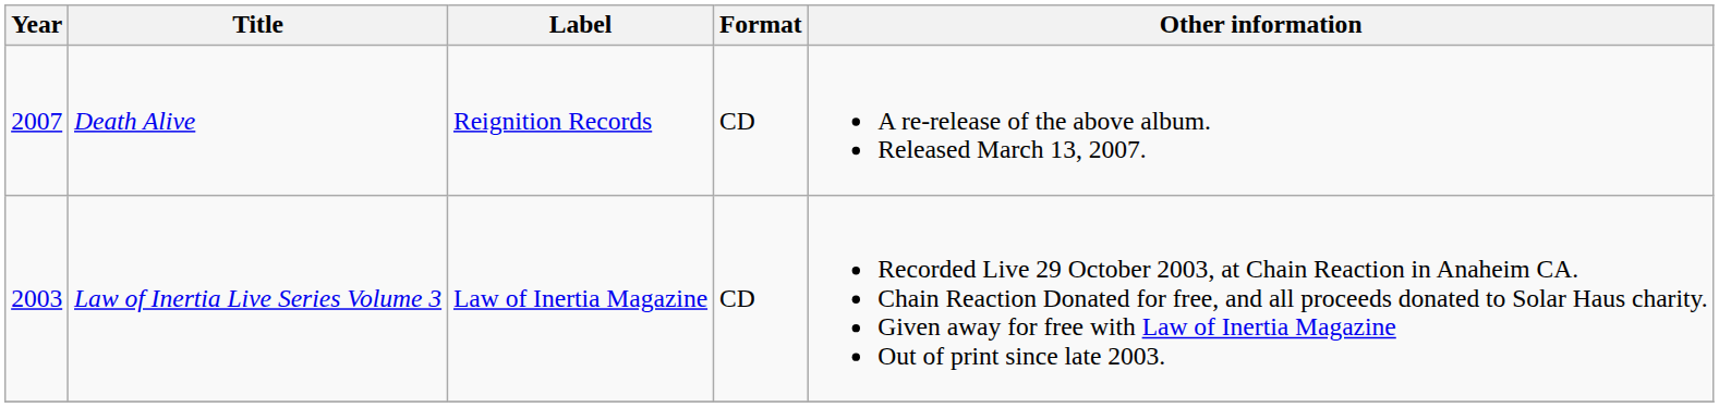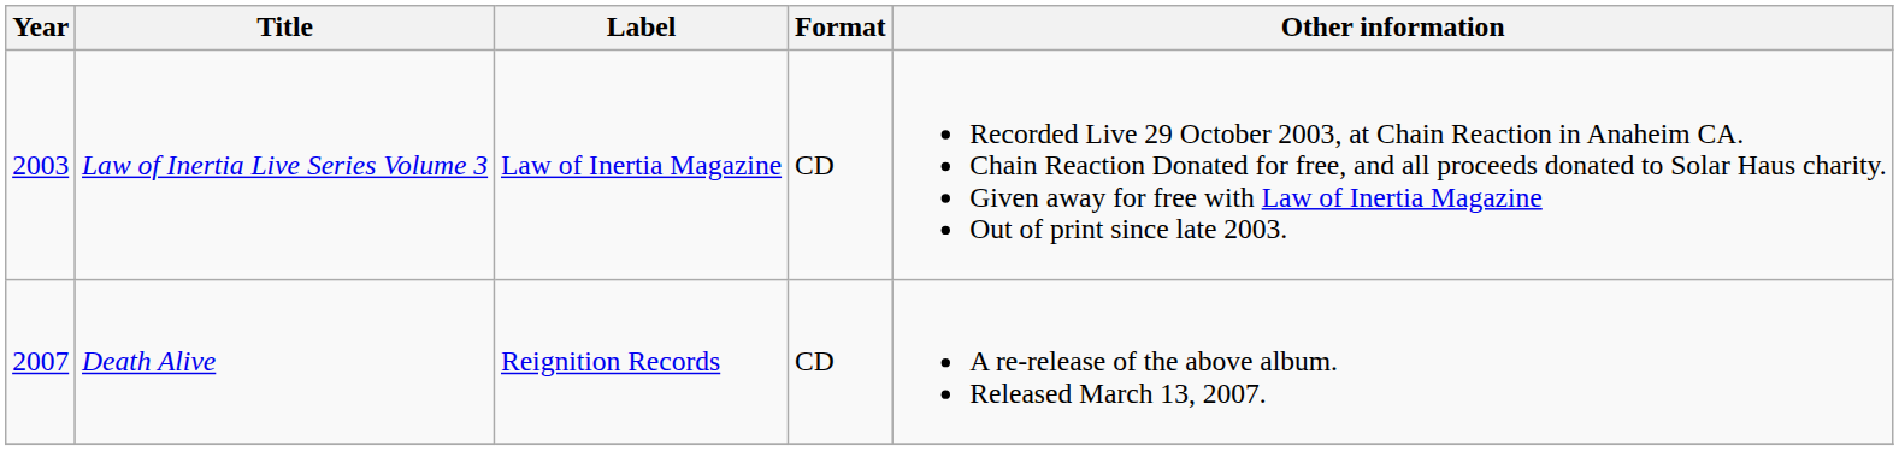rows swapped: Law of Inertia Live Series Volume 3 <-> Death Alive
